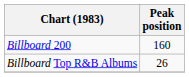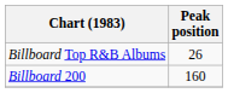rows swapped: Billboard 200 <-> Billboard Top R&B Albums
